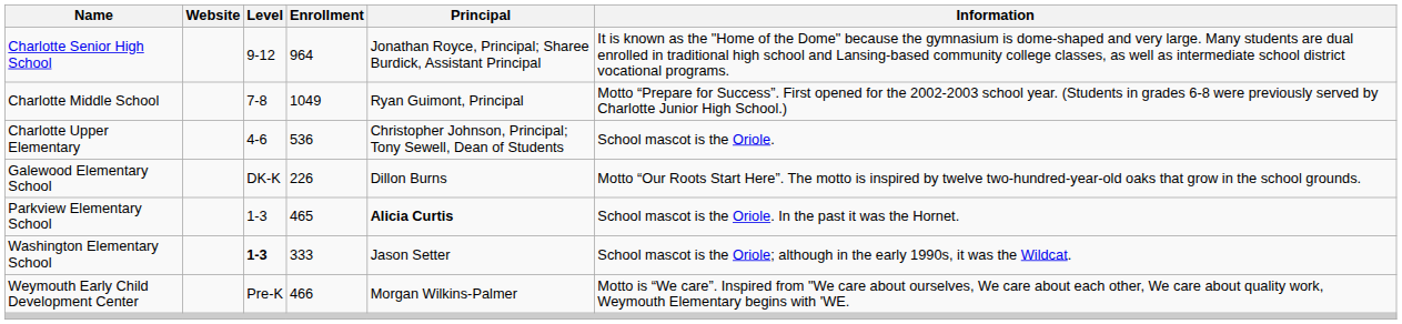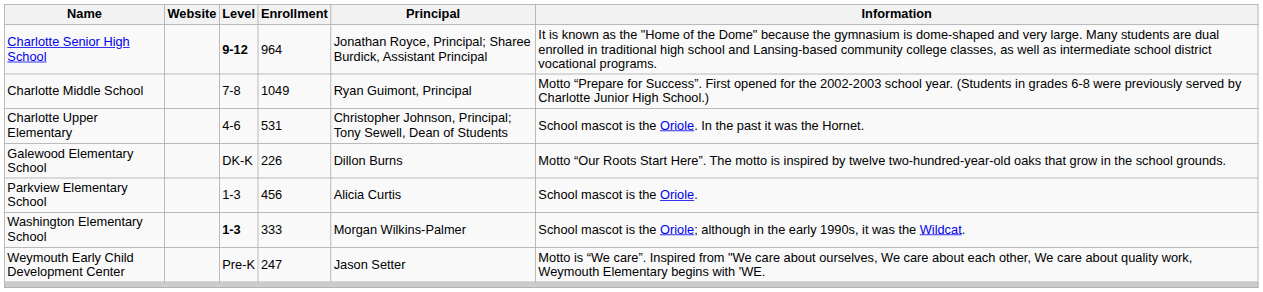Charlotte Senior High School | Level: normal -> bold
Charlotte Upper Elementary | Enrollment: 536 -> 531
Charlotte Upper Elementary | Information: School mascot is the Oriole. -> School mascot is the Oriole. In the past it was the Hornet.
Parkview Elementary School | Enrollment: 465 -> 456
Parkview Elementary School | Principal: bold -> normal
Parkview Elementary School | Information: School mascot is the Oriole. In the past it was the Hornet. -> School mascot is the Oriole.
Washington Elementary School | Principal: Jason Setter -> Morgan Wilkins-Palmer
Weymouth Early Child Development Center | Enrollment: 466 -> 247
Weymouth Early Child Development Center | Principal: Morgan Wilkins-Palmer -> Jason Setter
